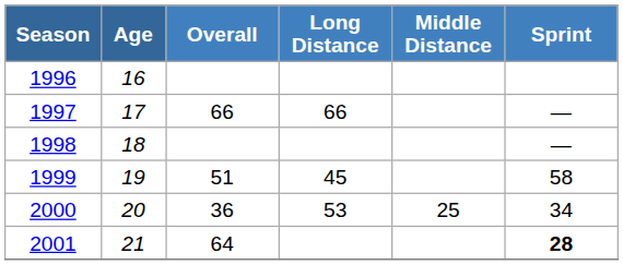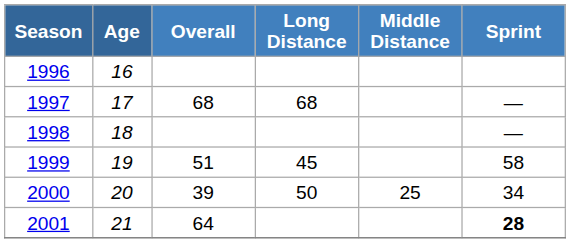1997 | Overall: 66 -> 68
1997 | Long Distance: 66 -> 68
2000 | Overall: 36 -> 39
2000 | Long Distance: 53 -> 50
